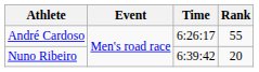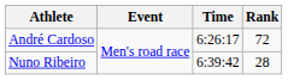André Cardoso | Rank: 55 -> 72
Nuno Ribeiro | Rank: 20 -> 28
